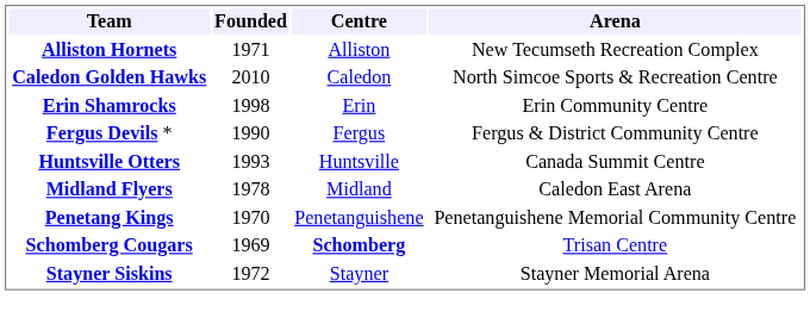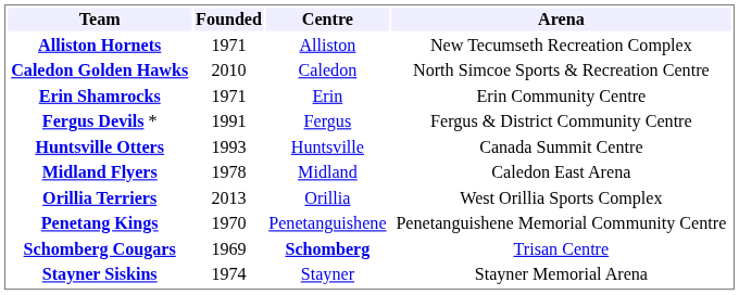Erin Shamrocks | Founded: 1998 -> 1971
Fergus Devils * | Founded: 1990 -> 1991
+ row: Orillia Terriers | 2013 | Orillia | West Orillia Sports Complex
Stayner Siskins | Founded: 1972 -> 1974
